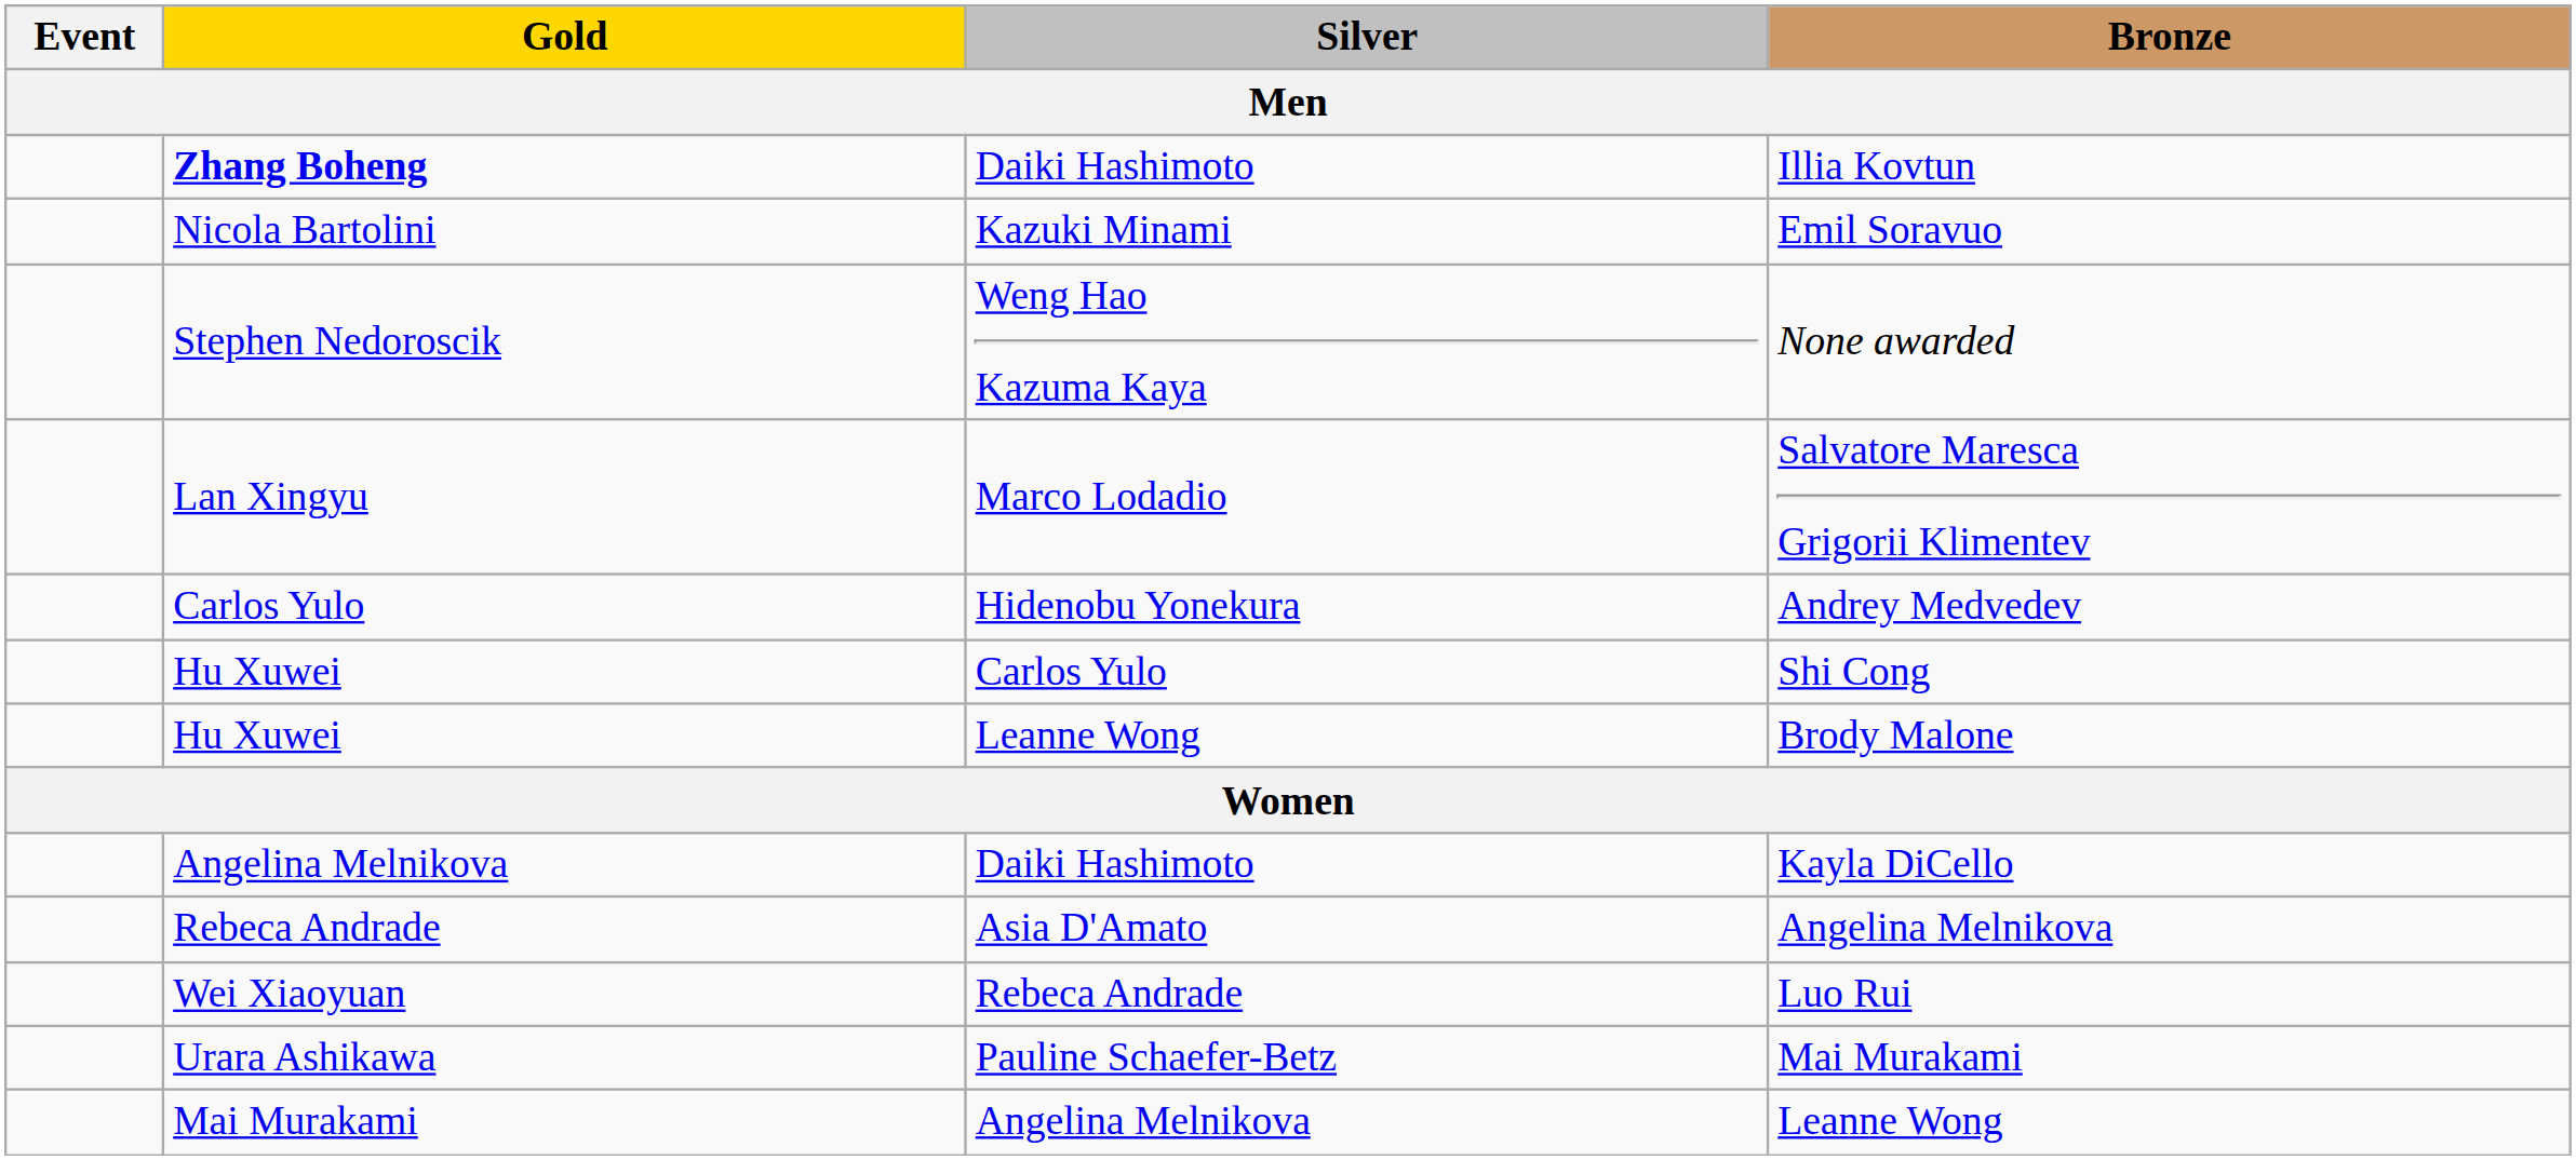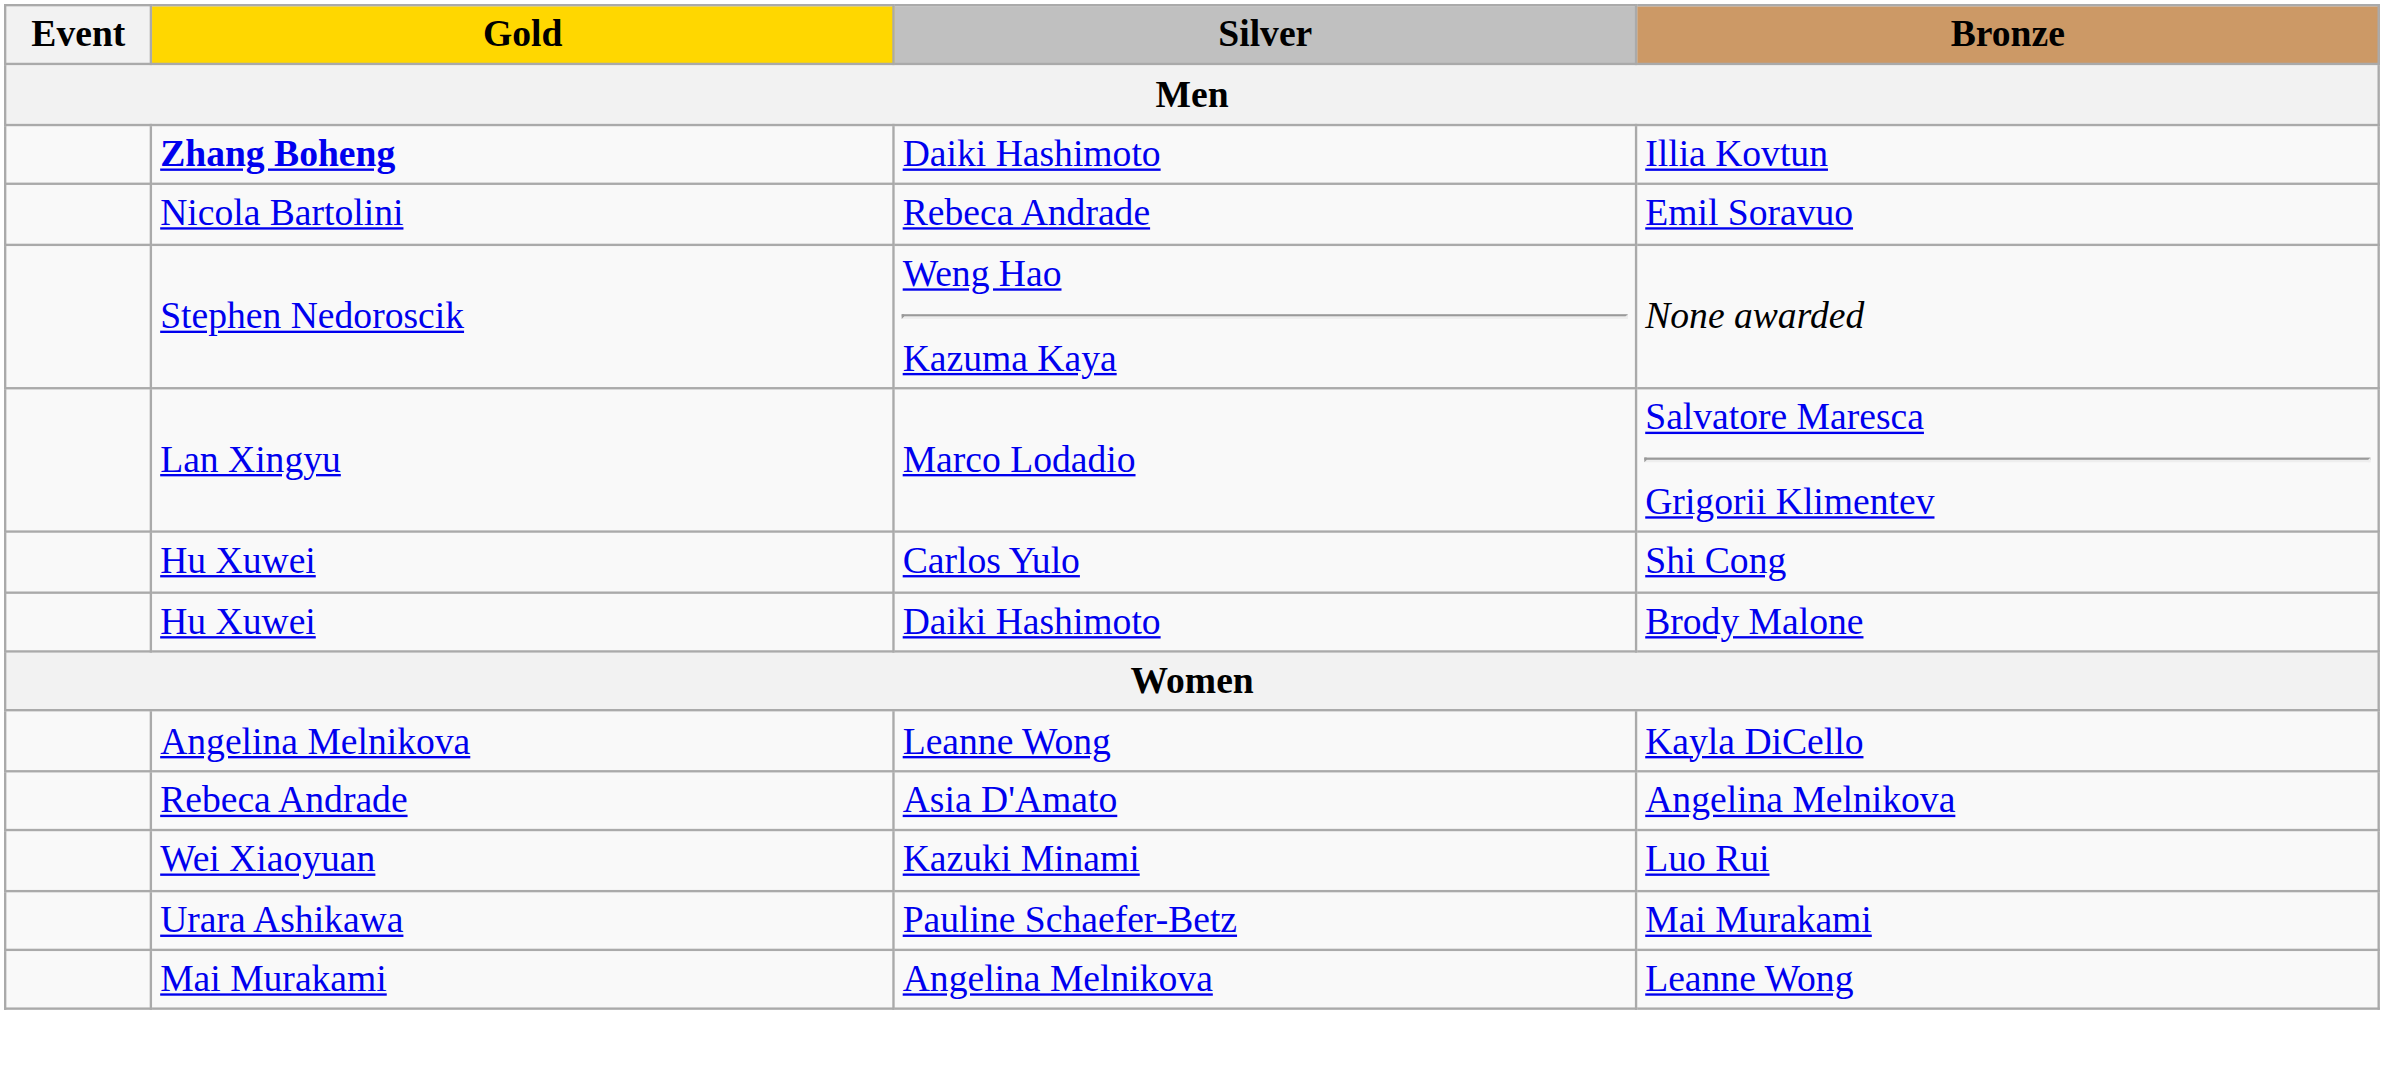Emil Soravuo | Silver: Kazuki Minami -> Rebeca Andrade
- row: Carlos Yulo | Hidenobu Yonekura | Andrey Medvedev
Brody Malone | Silver: Leanne Wong -> Daiki Hashimoto
Kayla DiCello | Silver: Daiki Hashimoto -> Leanne Wong
Luo Rui | Silver: Rebeca Andrade -> Kazuki Minami
